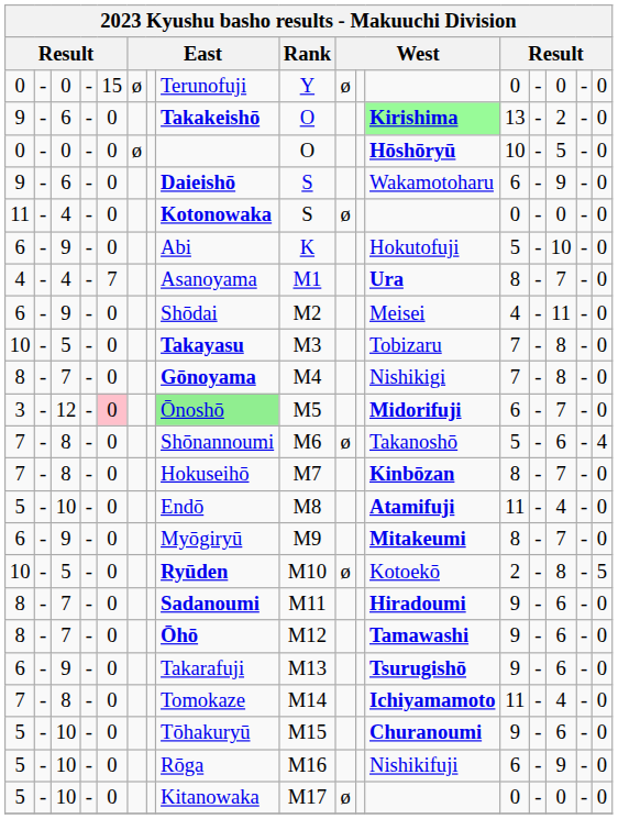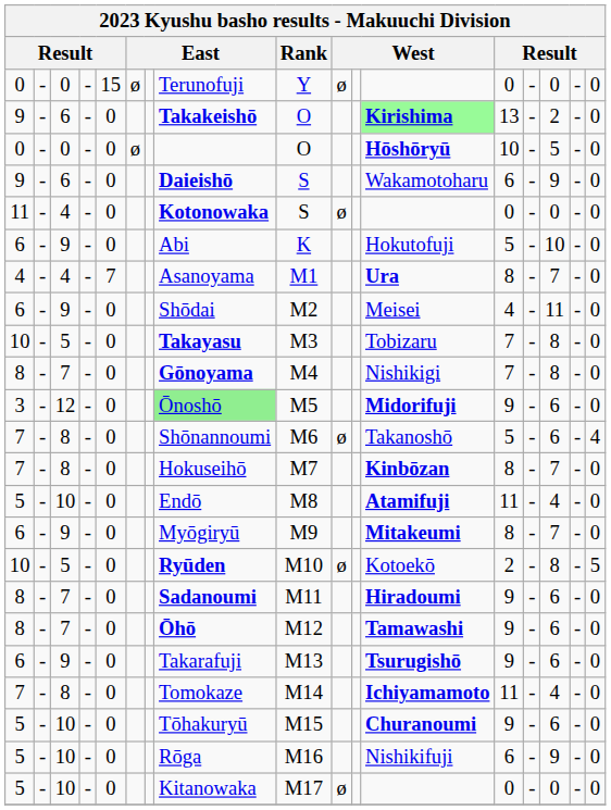3 | column 5: pink background -> no background
3 | column 13: 6 -> 9
3 | column 15: 7 -> 6
